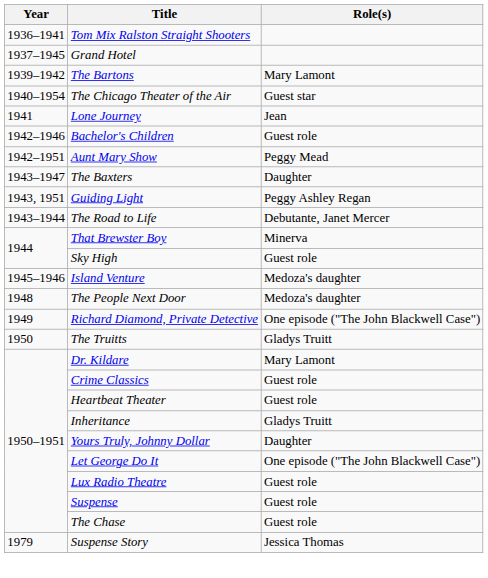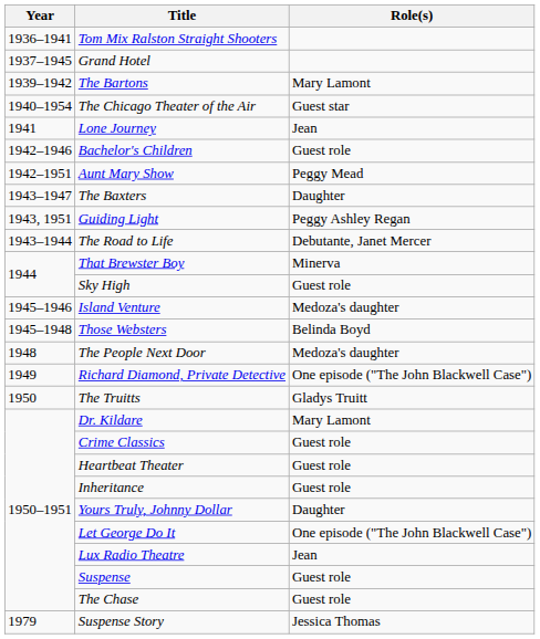+ row: 1945–1948 | Those Websters | Belinda Boyd
Inheritance | Role(s): Gladys Truitt -> Guest role
Lux Radio Theatre | Role(s): Guest role -> Jean
